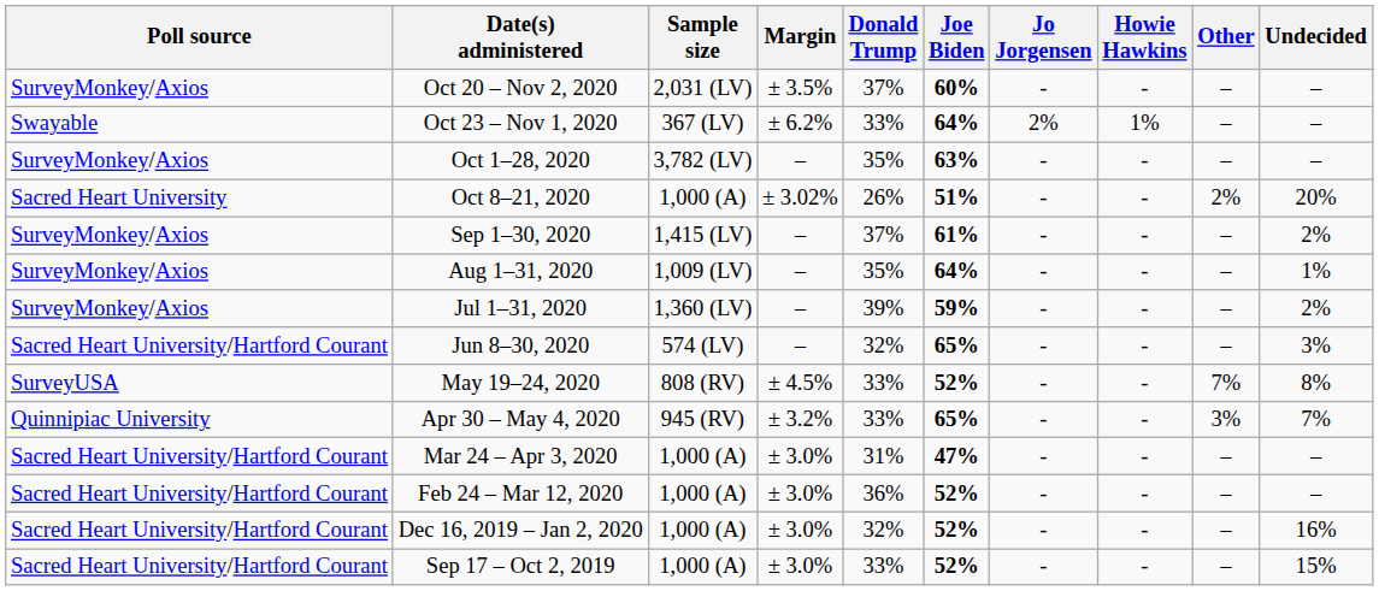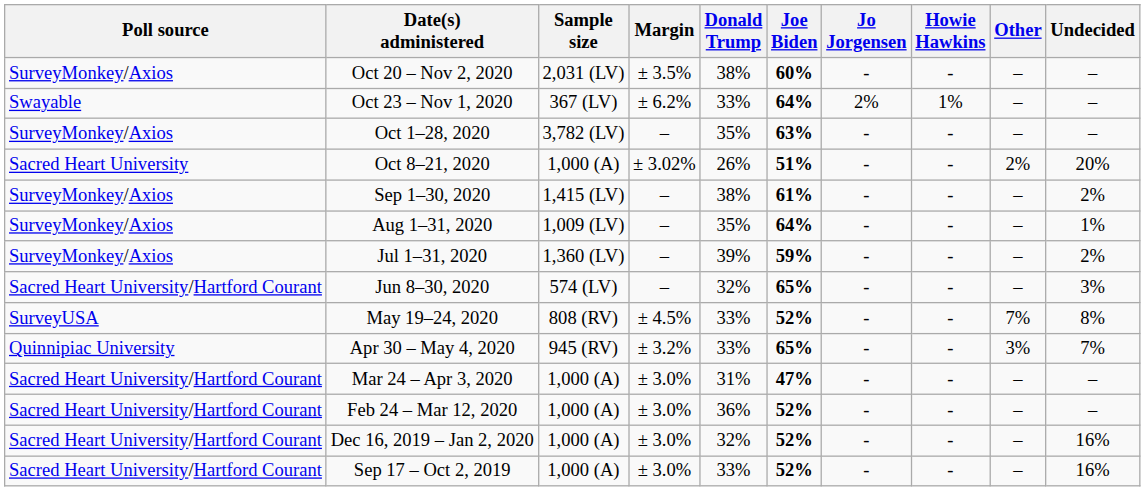Oct 20 – Nov 2, 2020 | Donald Trump: 37% -> 38%
Sep 1–30, 2020 | Donald Trump: 37% -> 38%
Sep 17 – Oct 2, 2019 | Undecided: 15% -> 16%
